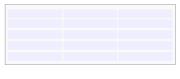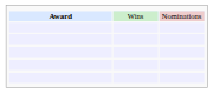+ row: Award | Wins | Nominations
